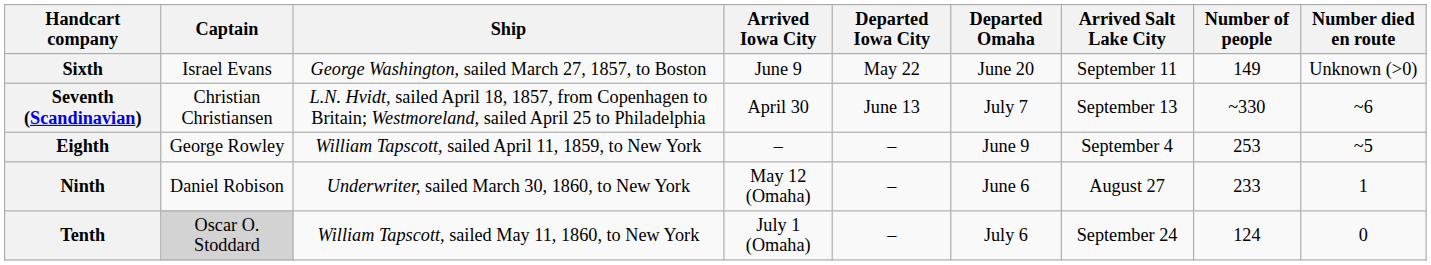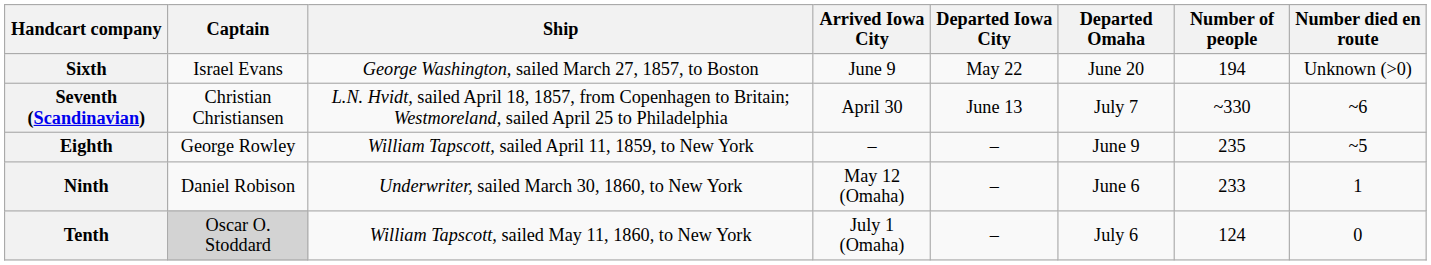- column: Arrived Salt Lake City | September 11 | September 13 | September 4 | August 27 | September 24
Sixth | Number of people: 149 -> 194
Eighth | Number of people: 253 -> 235
